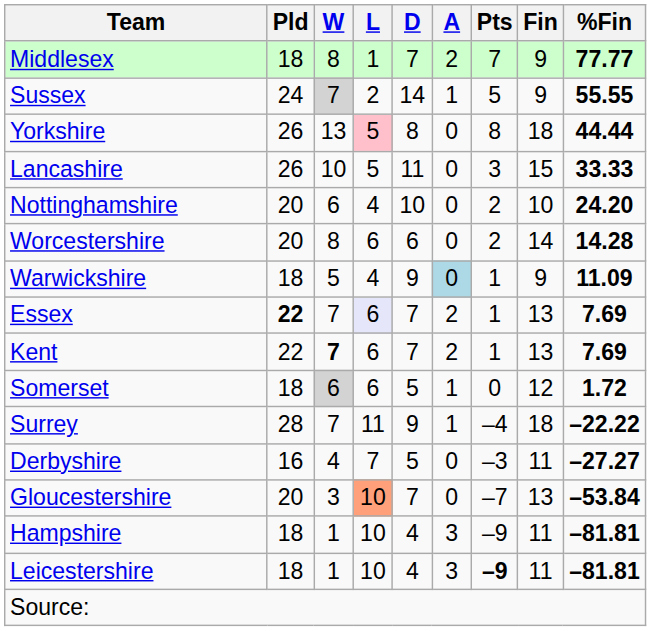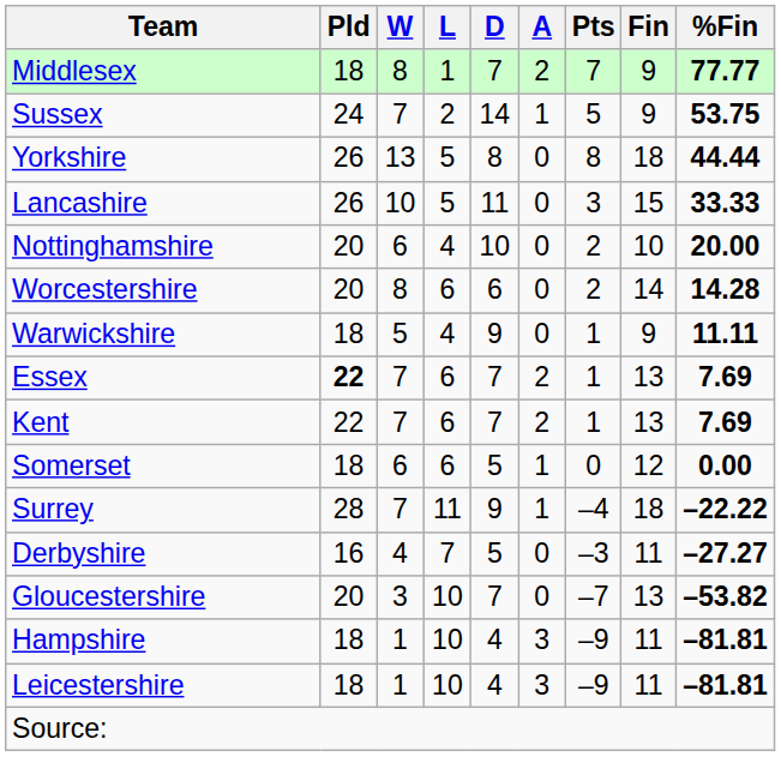Sussex | W: lightgrey background -> no background
Sussex | %Fin: 55.55 -> 53.75
Yorkshire | L: pink background -> no background
Nottinghamshire | %Fin: 24.20 -> 20.00
Warwickshire | A: lightblue background -> no background
Warwickshire | %Fin: 11.09 -> 11.11
Essex | L: lavender background -> no background
Kent | W: bold -> normal
Somerset | W: lightgrey background -> no background
Somerset | %Fin: 1.72 -> 0.00
Gloucestershire | L: lightsalmon background -> no background
Gloucestershire | %Fin: –53.84 -> –53.82
Leicestershire | Pts: bold -> normal
